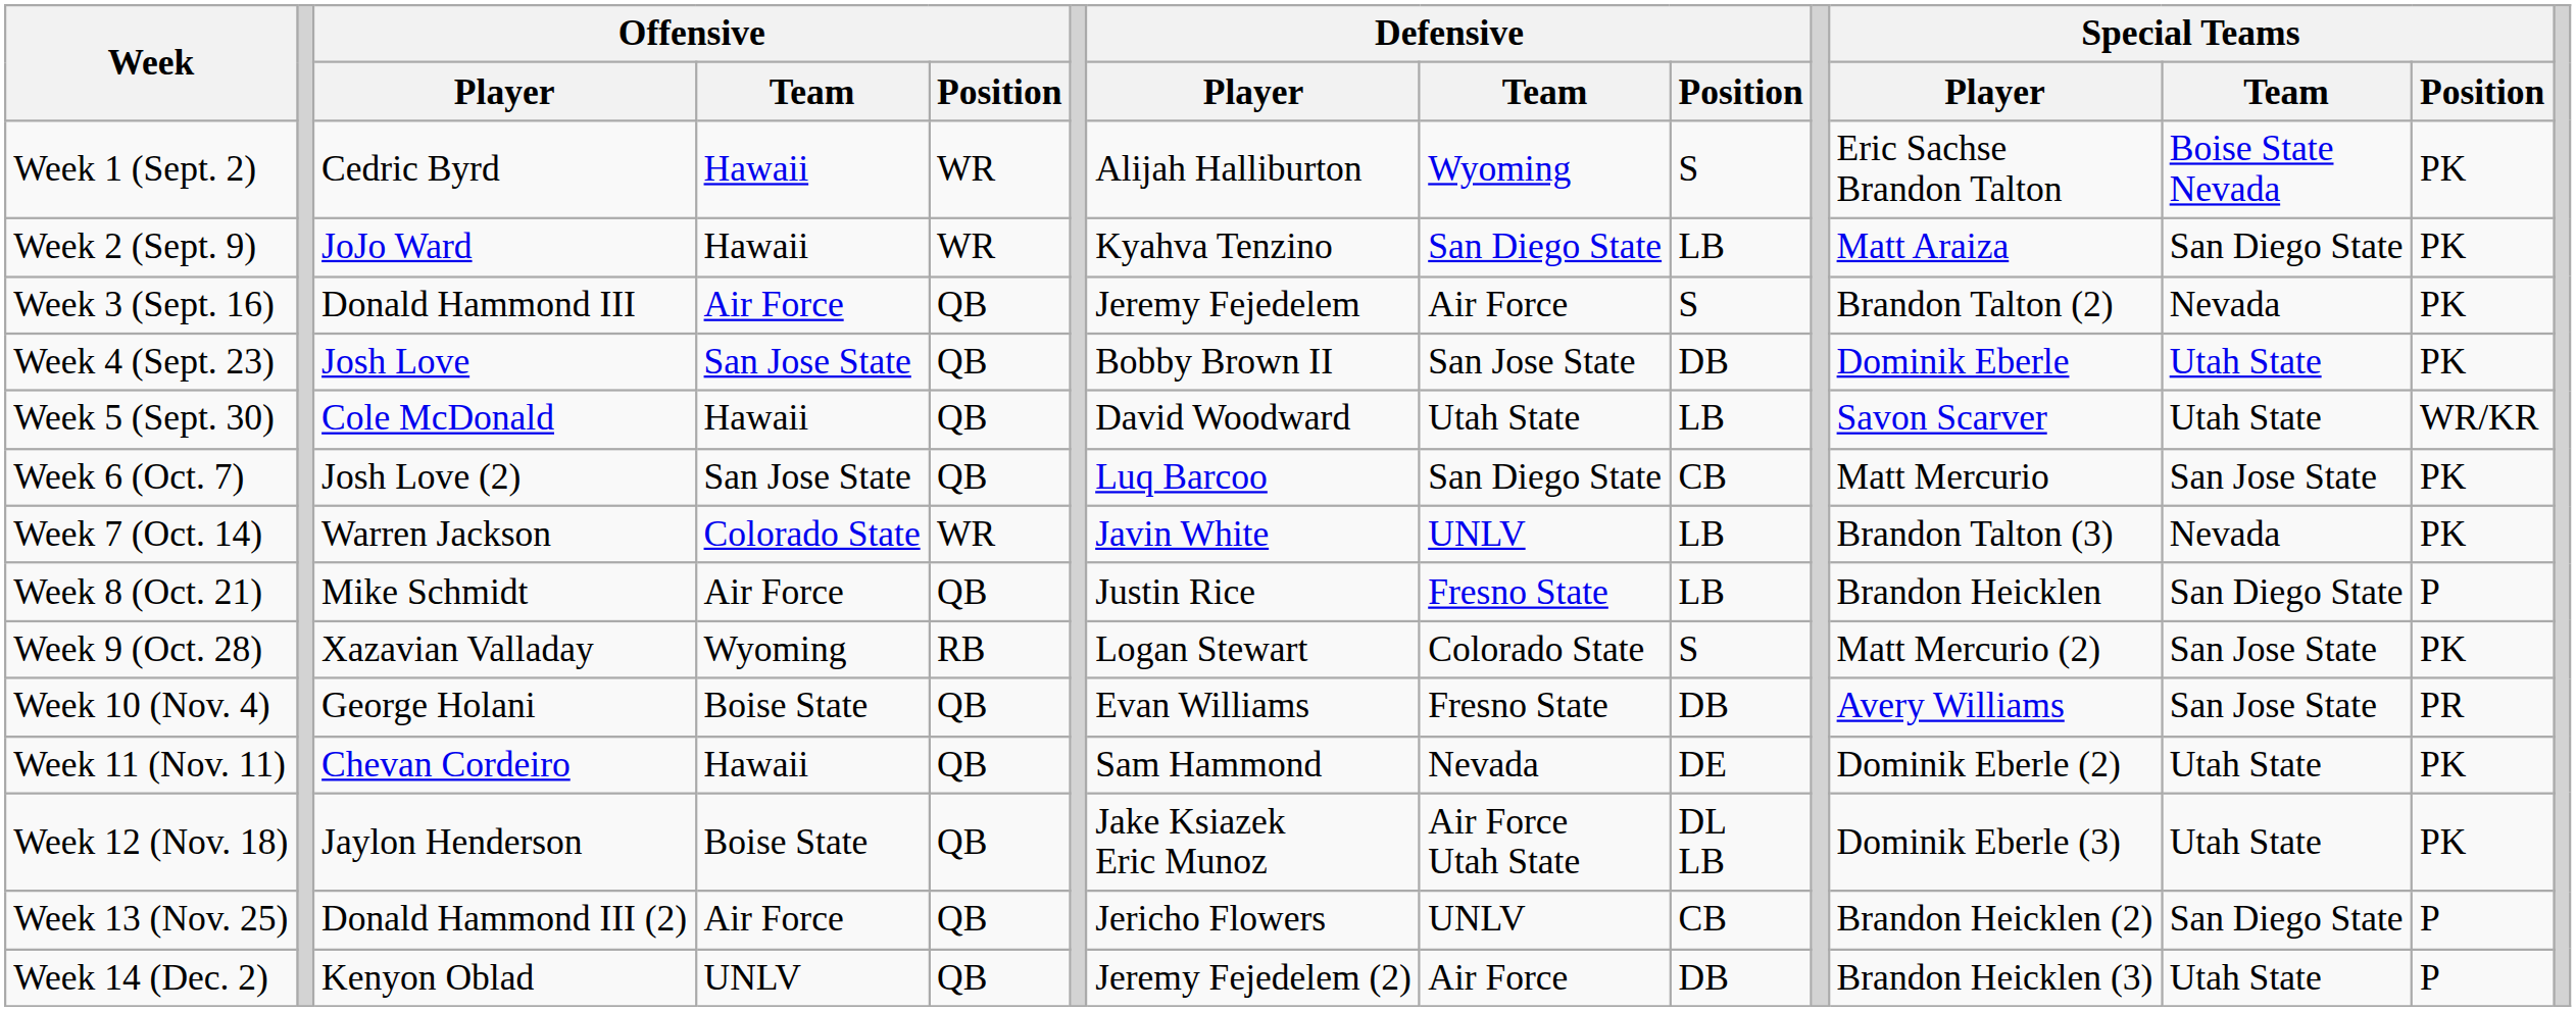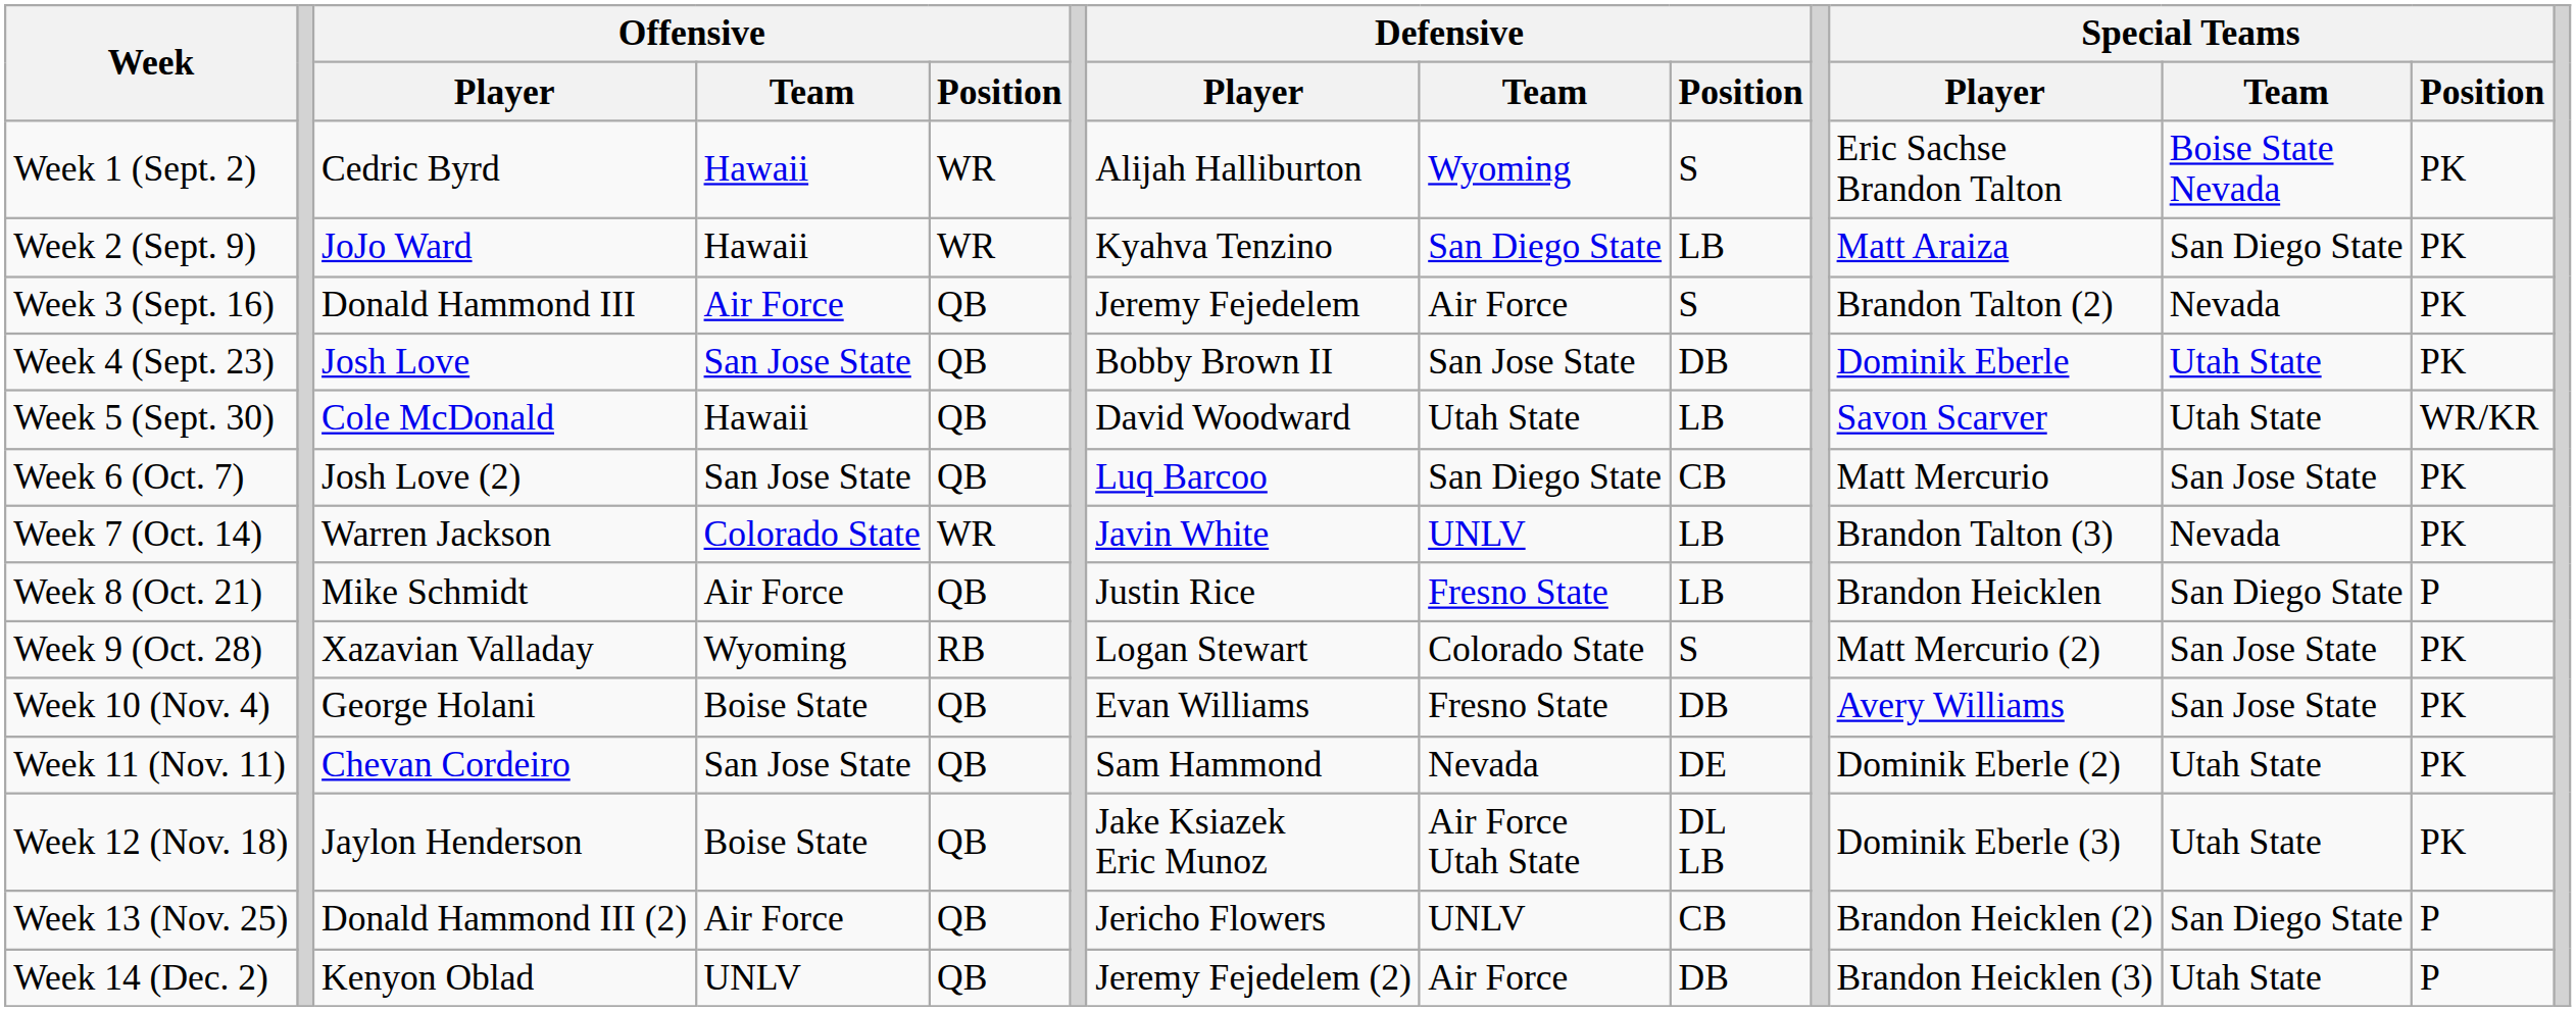Week 10 (Nov. 4) | Special Teams / Position: PR -> PK
Week 11 (Nov. 11) | Offensive / Team: Hawaii -> San Jose State
